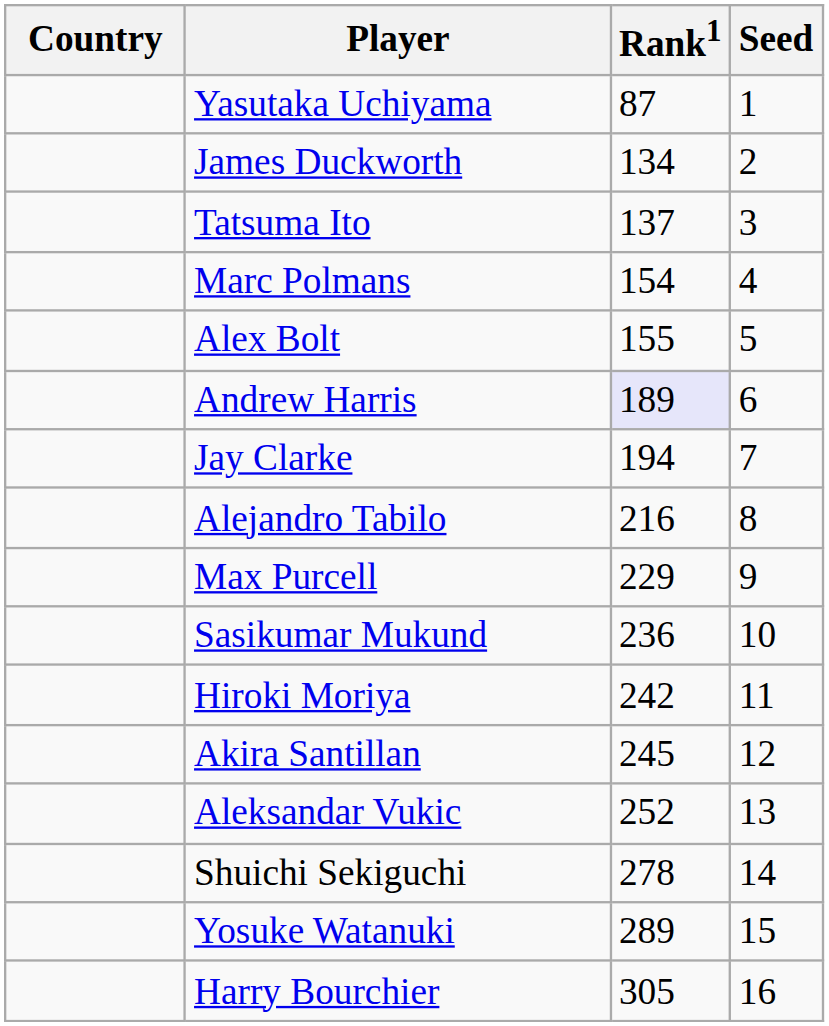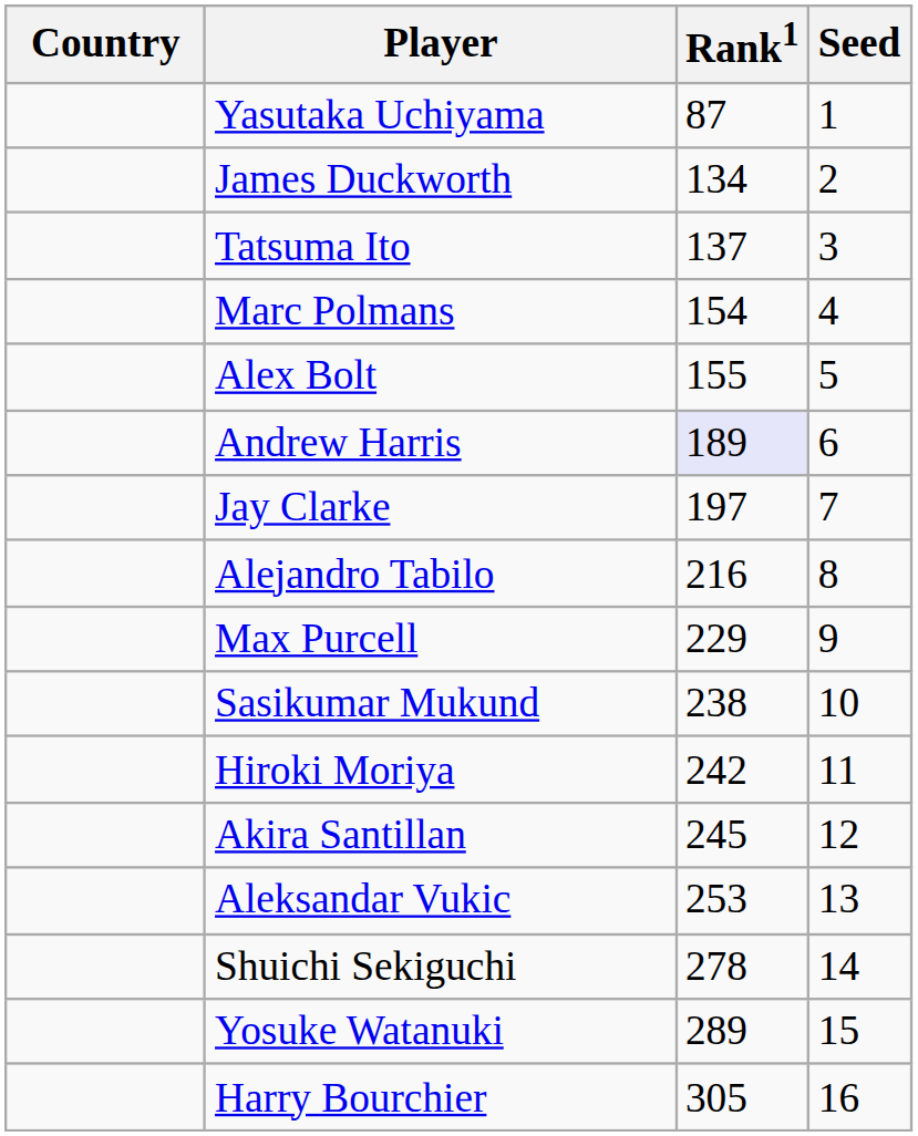Jay Clarke | Rank1: 194 -> 197
Sasikumar Mukund | Rank1: 236 -> 238
Aleksandar Vukic | Rank1: 252 -> 253
